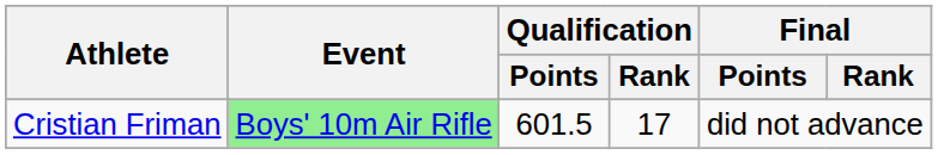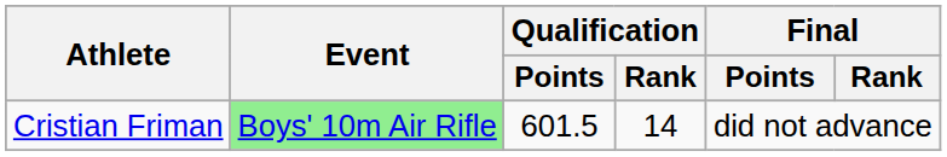Cristian Friman | Qualification / Rank: 17 -> 14
